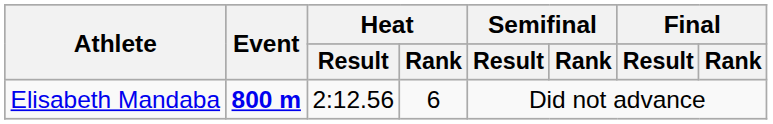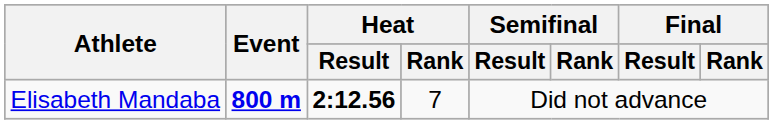Elisabeth Mandaba | Heat / Result: normal -> bold
Elisabeth Mandaba | Heat / Rank: 6 -> 7
